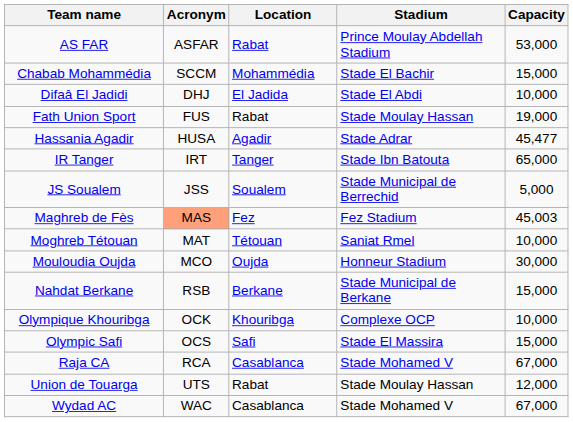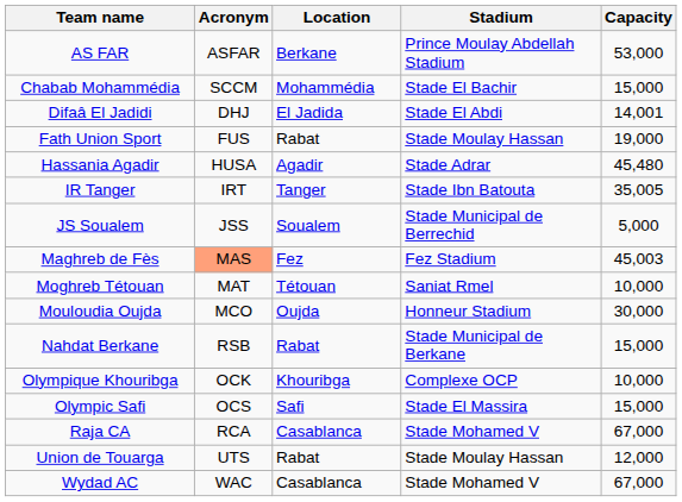AS FAR | Location: Rabat -> Berkane
Difaâ El Jadidi | Capacity: 10,000 -> 14,001
Hassania Agadir | Capacity: 45,477 -> 45,480
IR Tanger | Capacity: 65,000 -> 35,005
Nahdat Berkane | Location: Berkane -> Rabat
